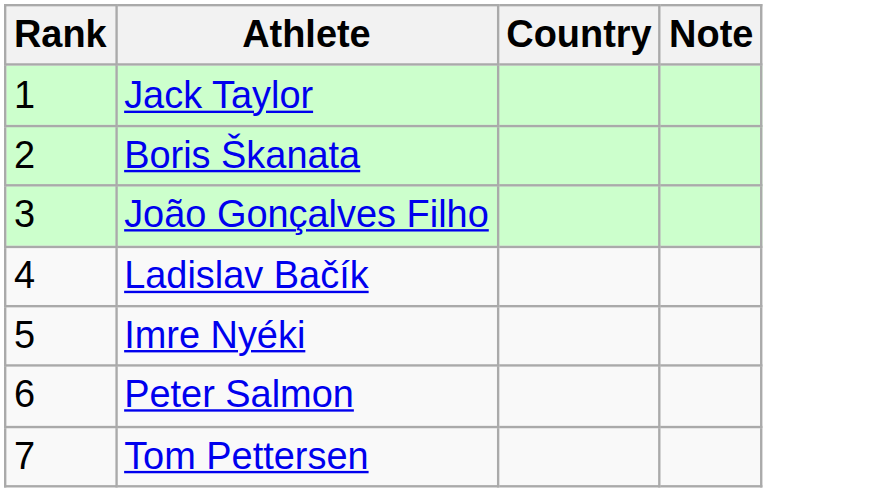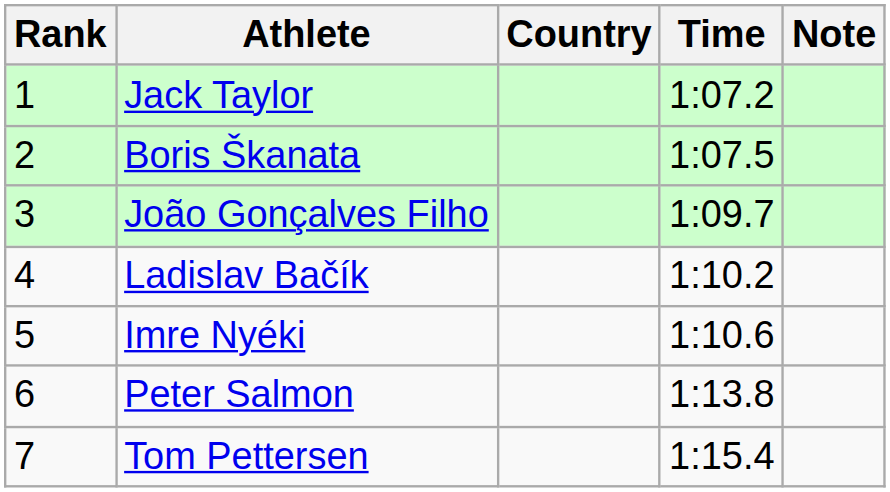+ column: Time | 1:07.2 | 1:07.5 | 1:09.7 | 1:10.2 | 1:10.6 | 1:13.8 | 1:15.4
